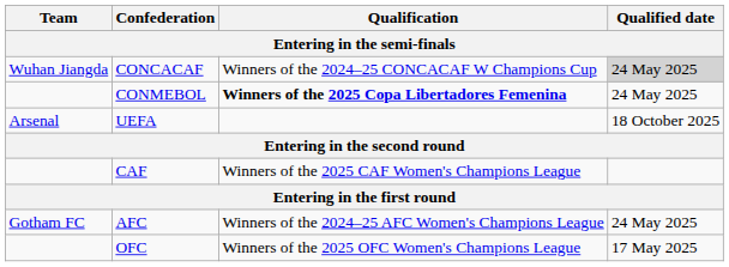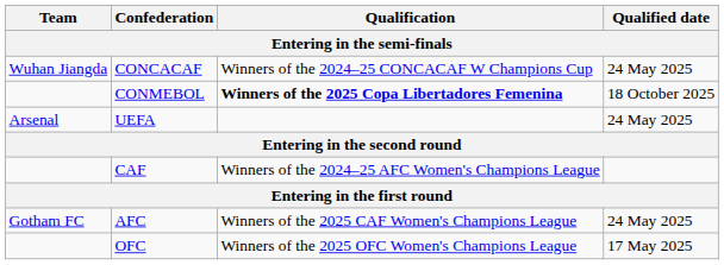CONCACAF | Qualified date: lightgrey background -> no background
CONMEBOL | Qualified date: 24 May 2025 -> 18 October 2025
UEFA | Qualified date: 18 October 2025 -> 24 May 2025
CAF | Qualification: Winners of the 2025 CAF Women's Champions League -> Winners of the 2024–25 AFC Women's Champions League
AFC | Qualification: Winners of the 2024–25 AFC Women's Champions League -> Winners of the 2025 CAF Women's Champions League
